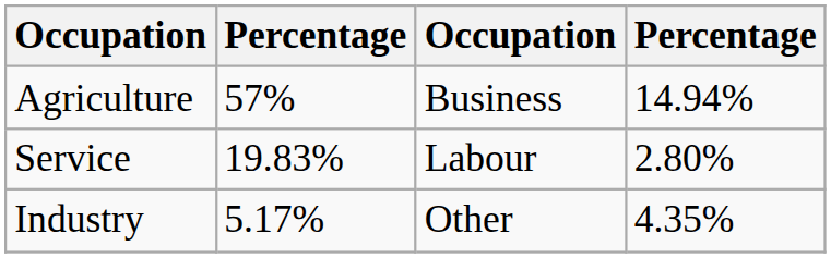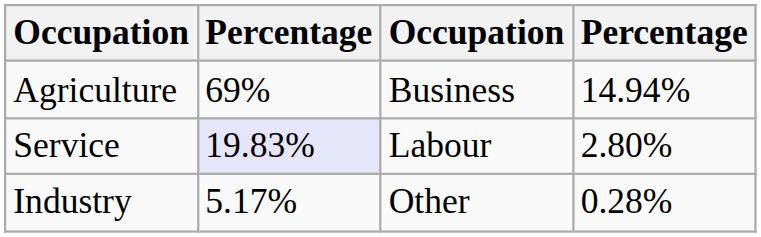Agriculture | column 2: 57% -> 69%
Service | column 2: no background -> lavender background
Industry | column 4: 4.35% -> 0.28%
